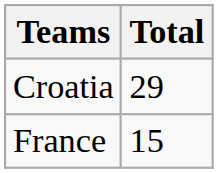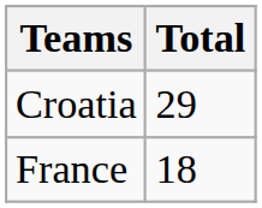France | Total: 15 -> 18
